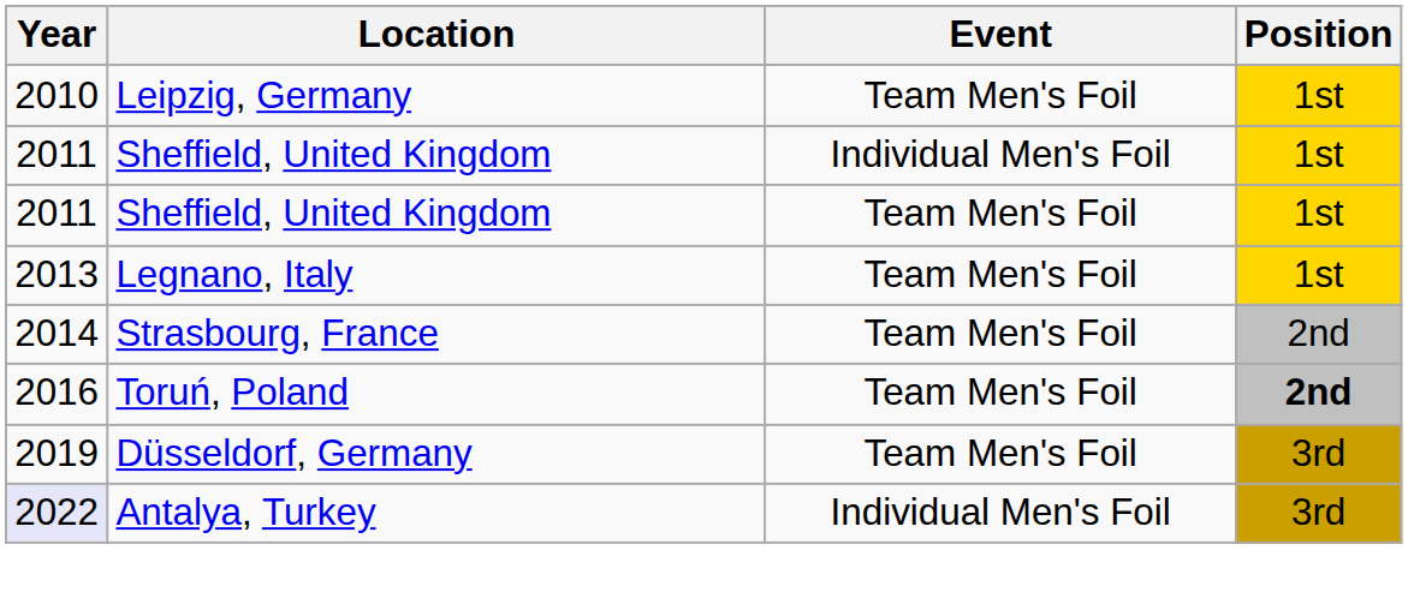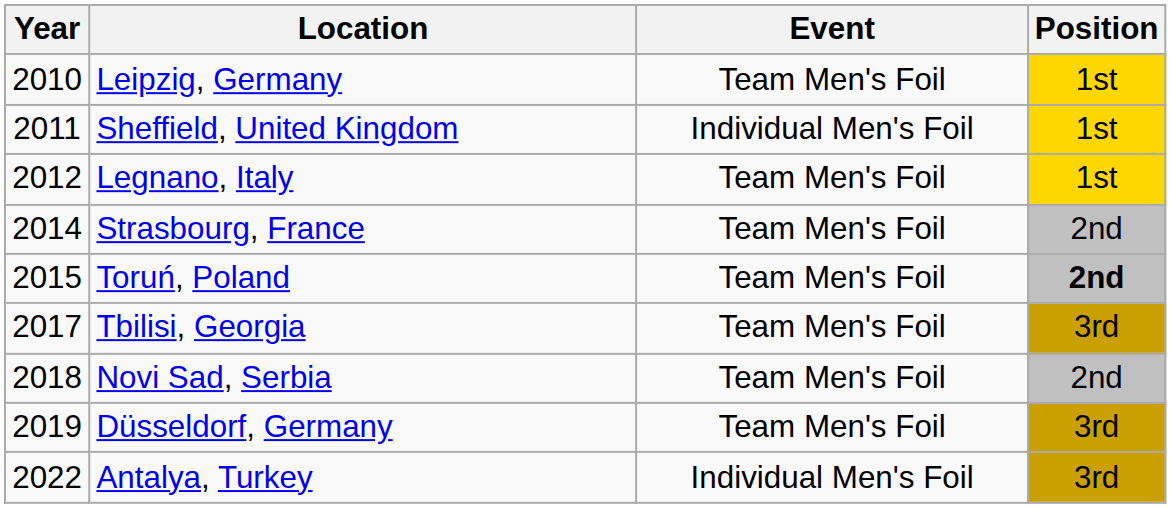- row: 2011 | Sheffield, United Kingdom | Team Men's Foil | 1st
Legnano, Italy | Year: 2013 -> 2012
Toruń, Poland | Year: 2016 -> 2015
+ row: 2017 | Tbilisi, Georgia | Team Men's Foil | 3rd
+ row: 2018 | Novi Sad, Serbia | Team Men's Foil | 2nd
Antalya, Turkey | Year: lavender background -> no background
